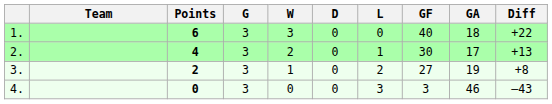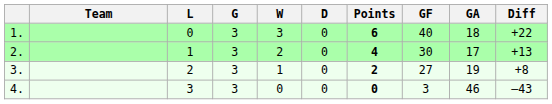columns swapped: Points <-> L
